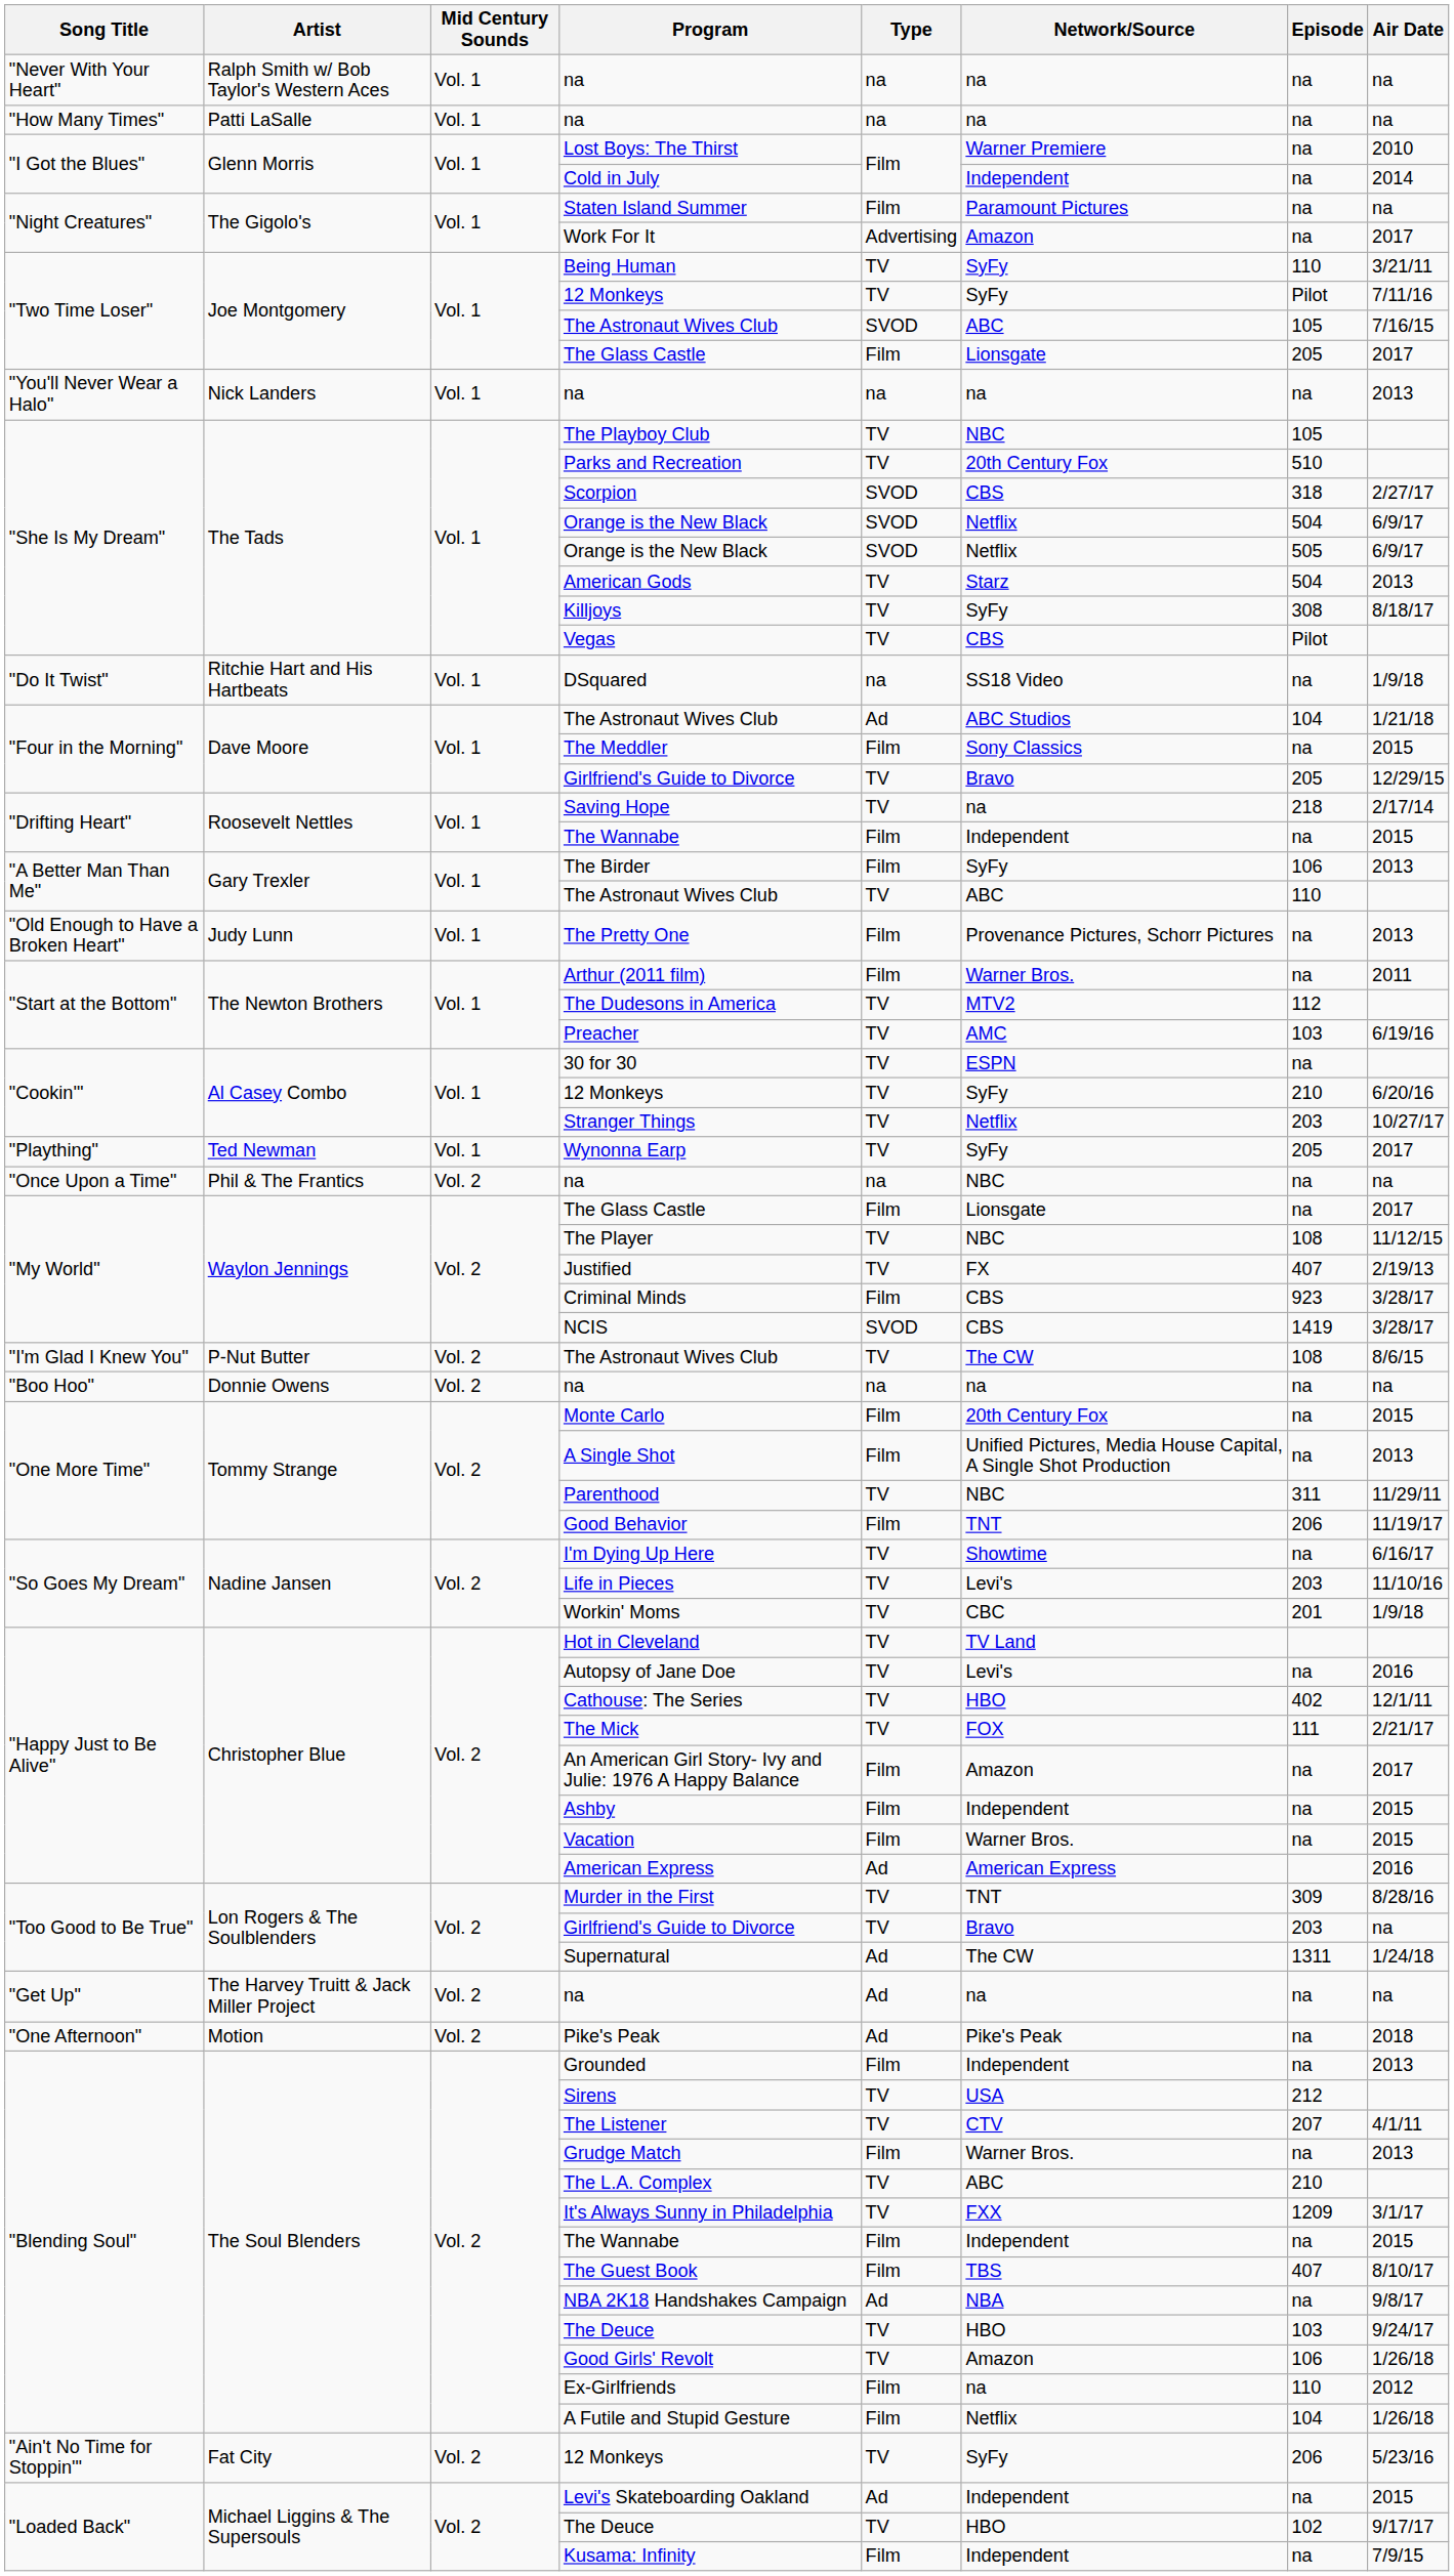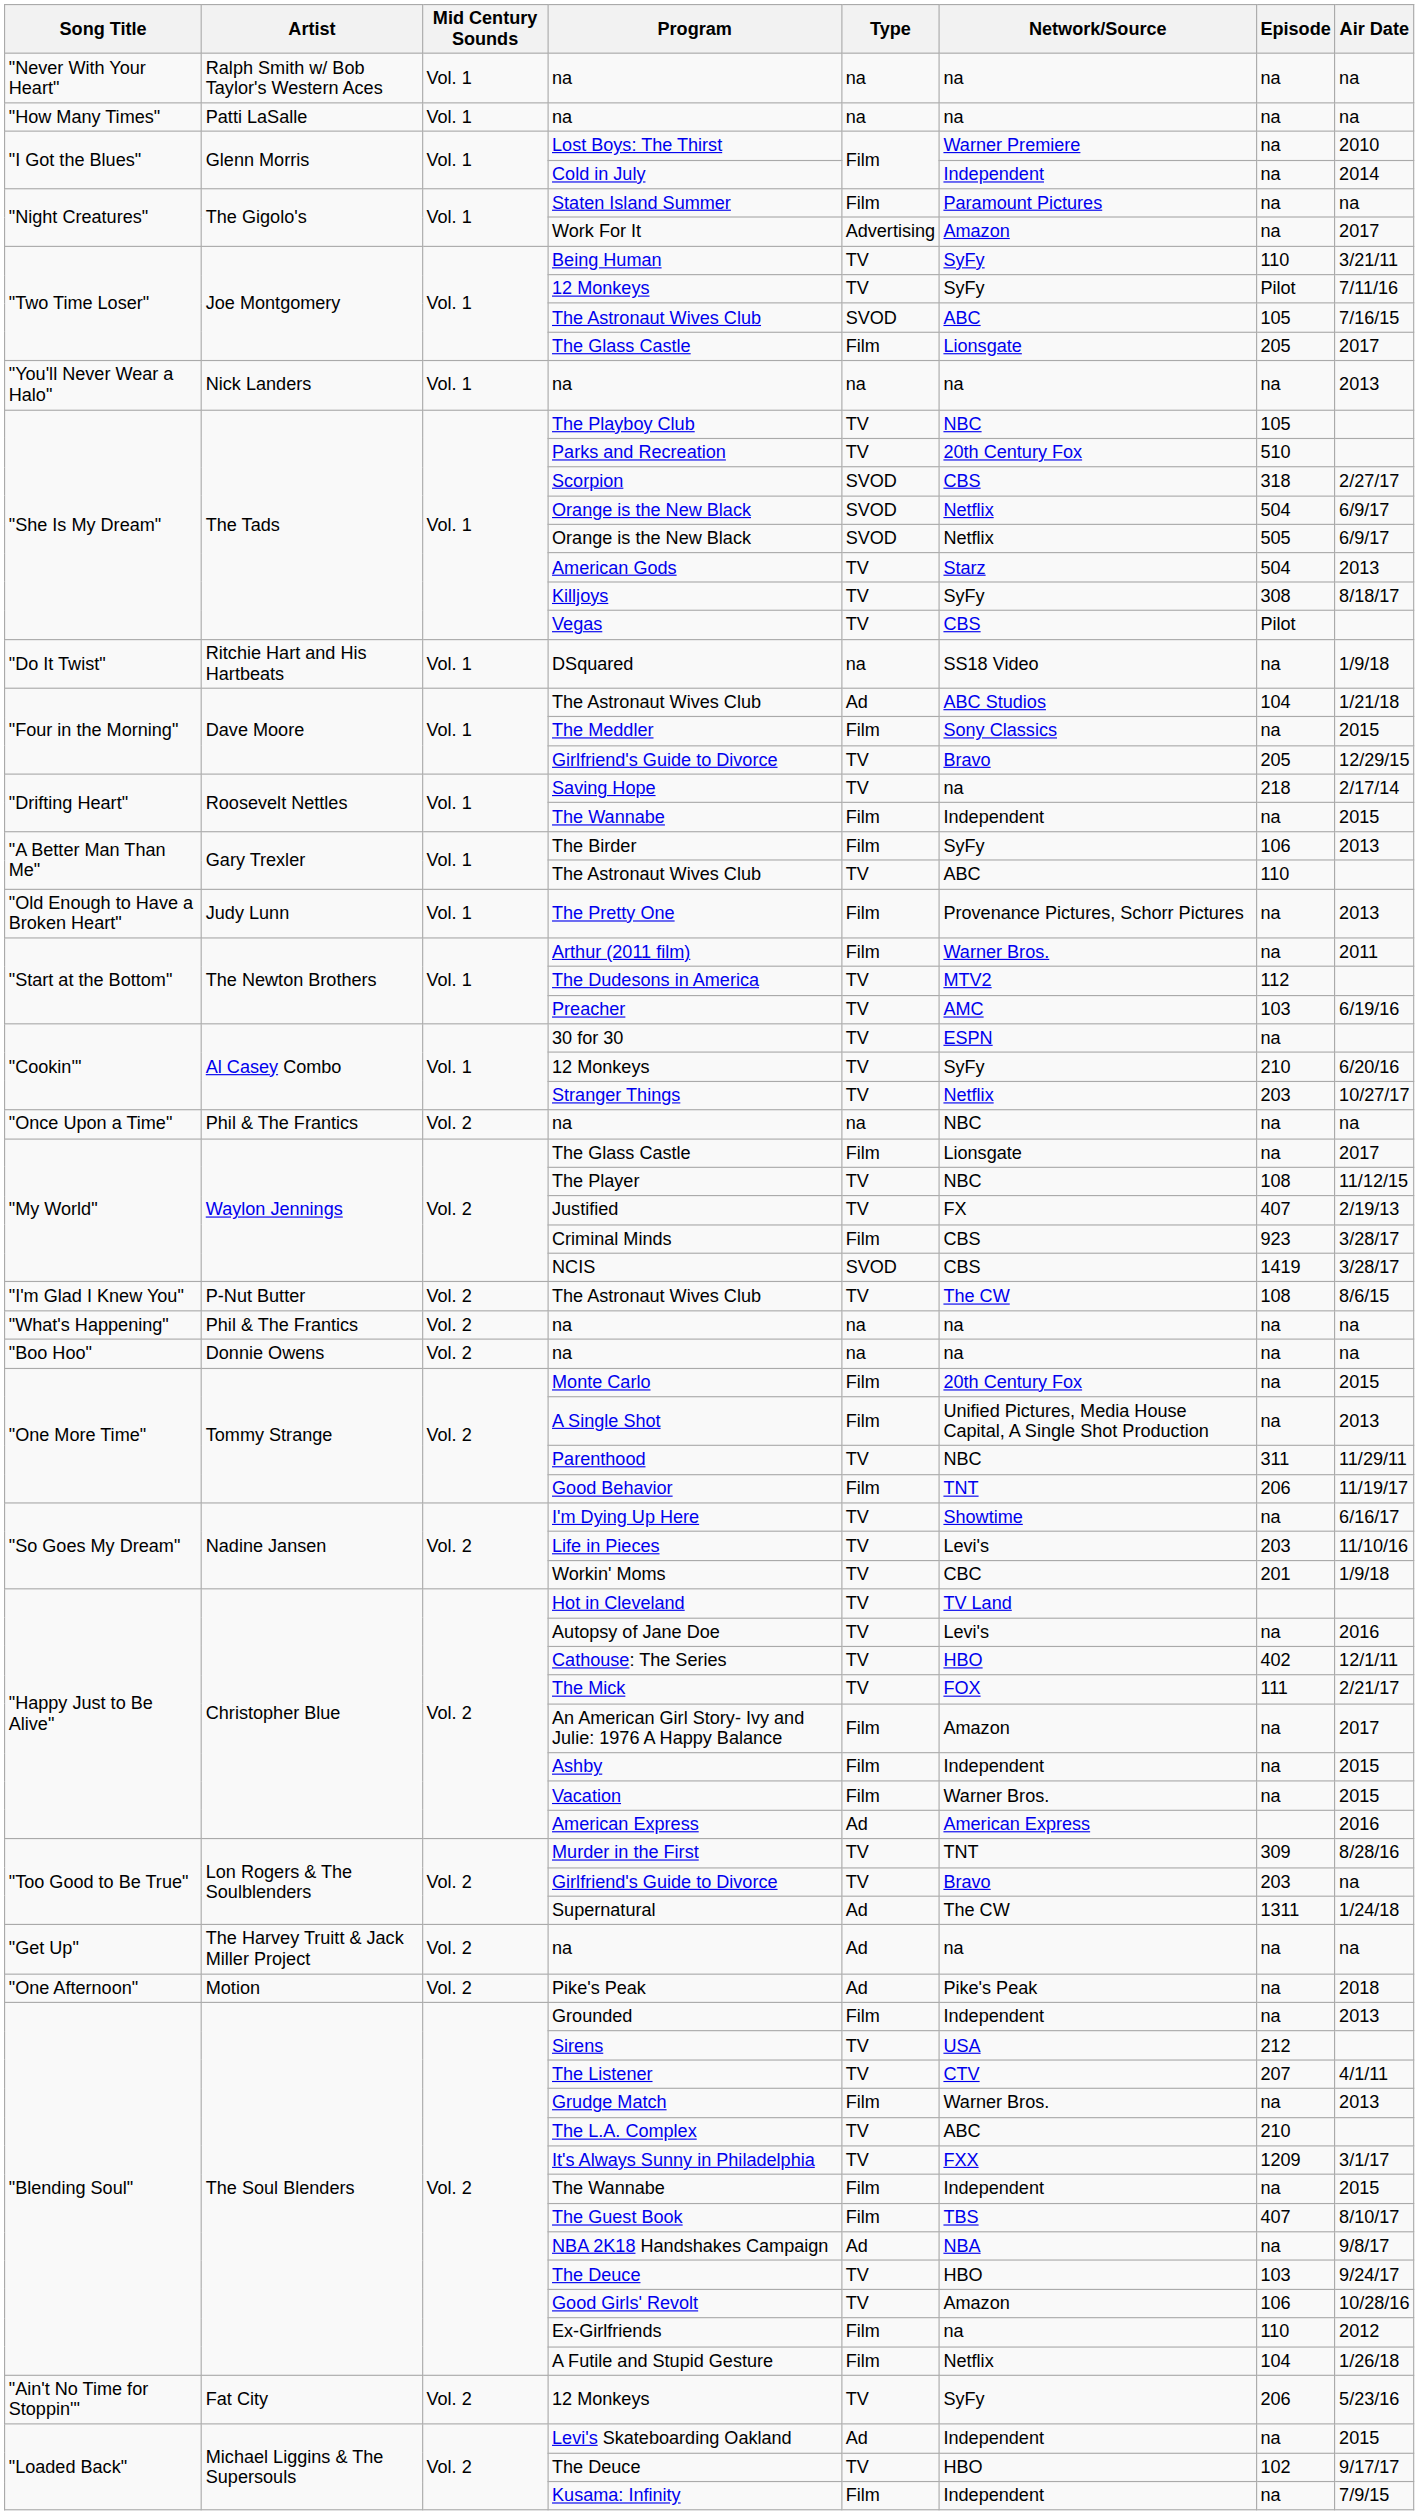- row: "Plaything" | Ted Newman | Vol. 1 | Wynonna Earp | TV | SyFy | 205 | 2017
+ row: "What's Happening" | Phil & The Frantics | Vol. 2 | na | na | na | na | na
Good Girls' Revolt | Air Date: 1/26/18 -> 10/28/16
